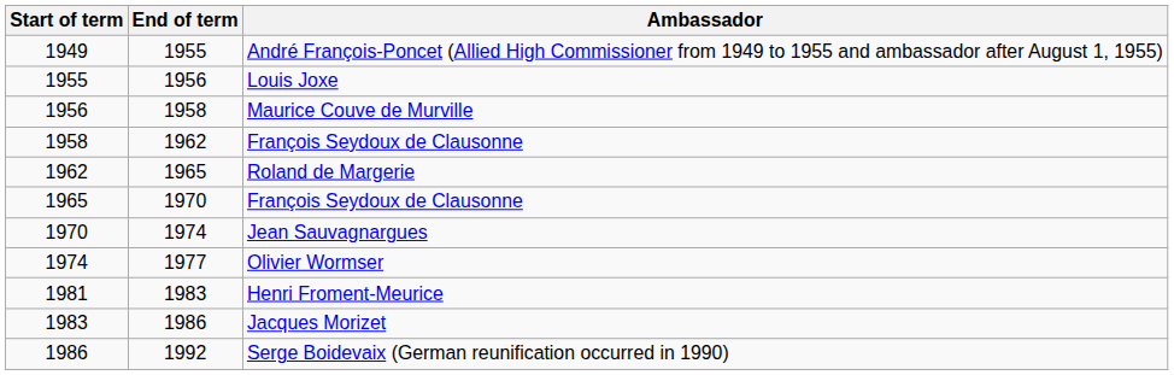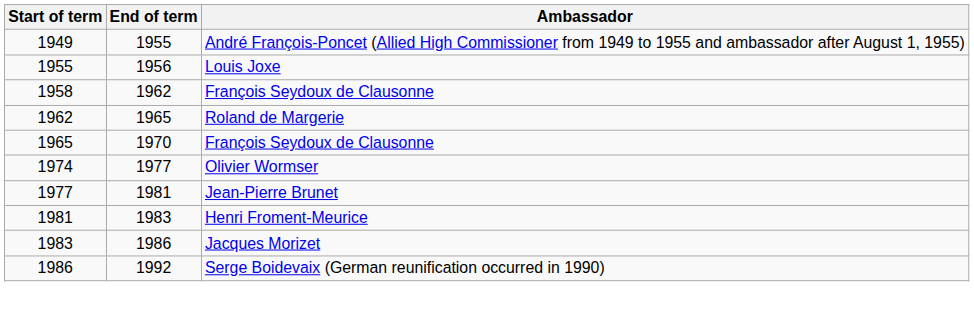- row: 1956 | 1958 | Maurice Couve de Murville
- row: 1970 | 1974 | Jean Sauvagnargues
+ row: 1977 | 1981 | Jean-Pierre Brunet
